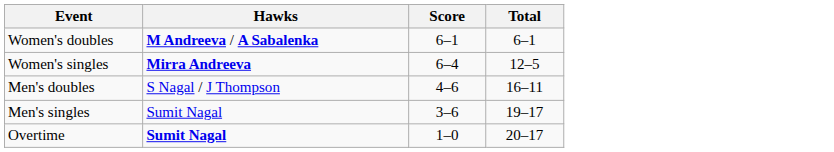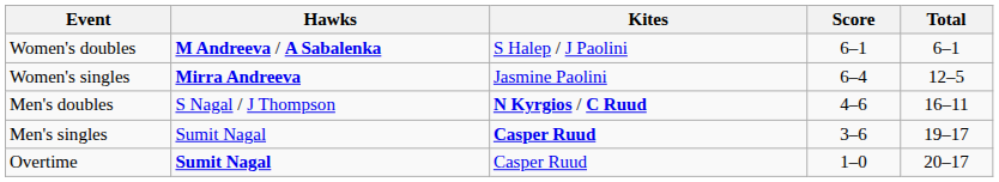+ column: Kites | S Halep / J Paolini | Jasmine Paolini | N Kyrgios / C Ruud | Casper Ruud | Casper Ruud
